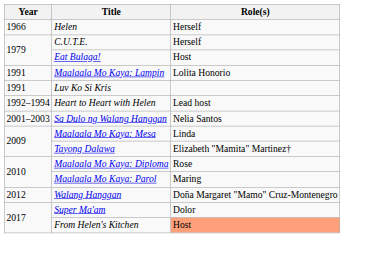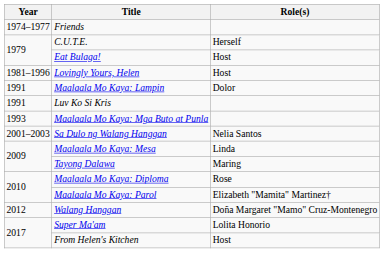- row: 1966 | Helen | Herself
+ row: 1974–1977 | Friends
+ row: 1981–1996 | Lovingly Yours, Helen | Host
Maalaala Mo Kaya: Lampin | Role(s): Lolita Honorio -> Dolor
- row: 1992–1994 | Heart to Heart with Helen | Lead host
+ row: 1993 | Maalaala Mo Kaya: Mga Buto at Punla
Tayong Dalawa | Role(s): Elizabeth "Mamita" Martinez† -> Maring
Maalaala Mo Kaya: Parol | Role(s): Maring -> Elizabeth "Mamita" Martinez†
Super Ma'am | Role(s): Dolor -> Lolita Honorio
From Helen's Kitchen | Role(s): lightsalmon background -> no background
